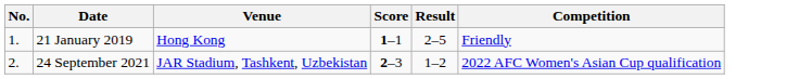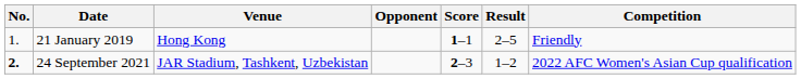+ column: Opponent
24 September 2021 | No.: normal -> bold
